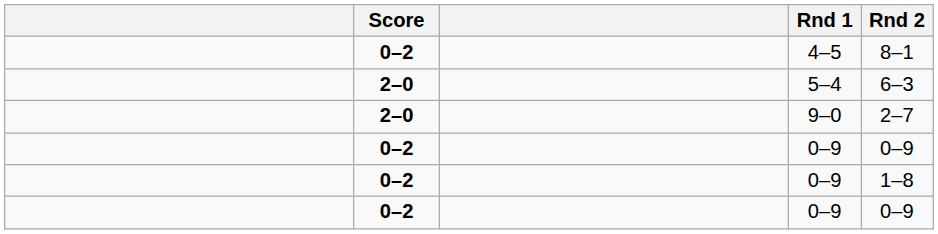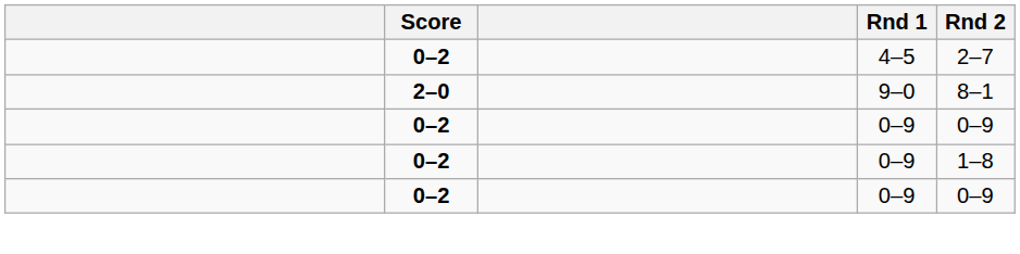4–5 | Rnd 2: 8–1 -> 2–7
- row: 2–0 | 5–4 | 6–3
9–0 | Rnd 2: 2–7 -> 8–1
